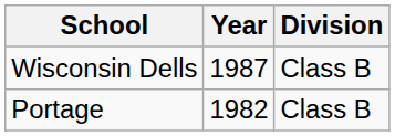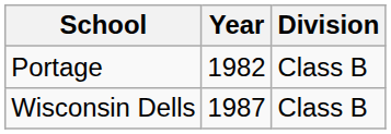rows swapped: Portage <-> Wisconsin Dells
